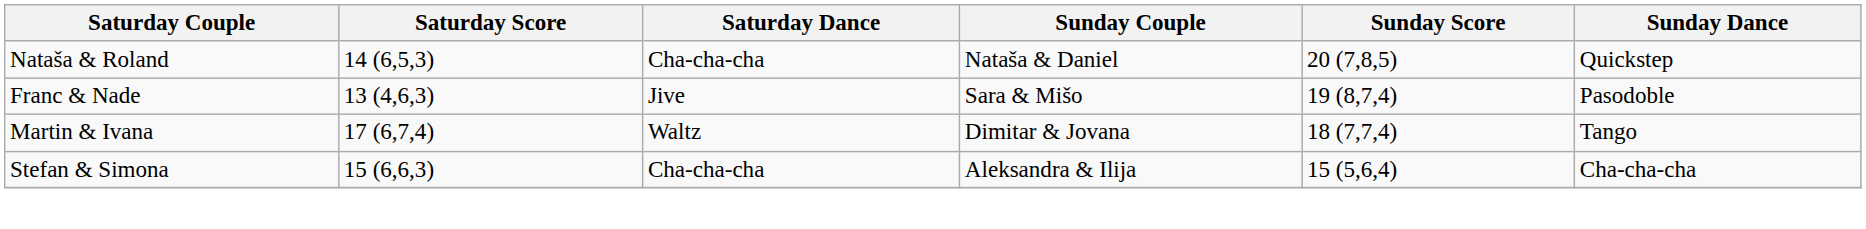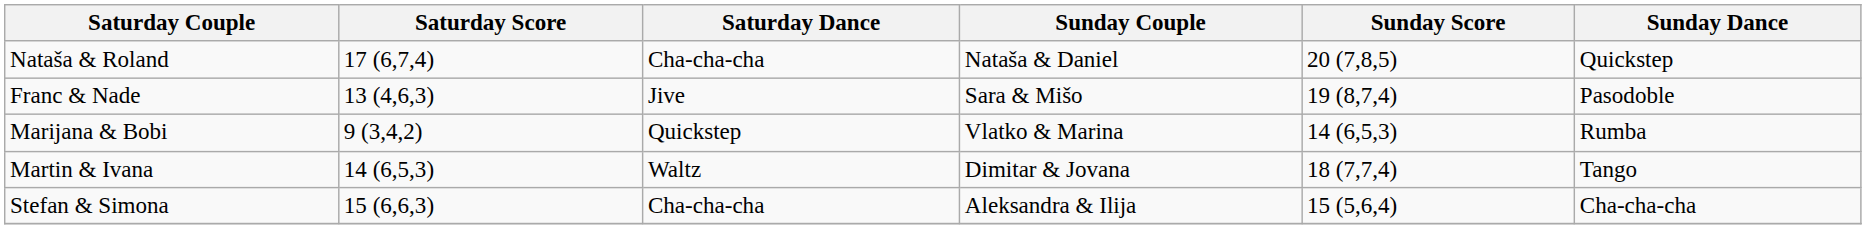Nataša & Roland | Saturday Score: 14 (6,5,3) -> 17 (6,7,4)
+ row: Marijana & Bobi | 9 (3,4,2) | Quickstep | Vlatko & Marina | 14 (6,5,3) | Rumba
Martin & Ivana | Saturday Score: 17 (6,7,4) -> 14 (6,5,3)
